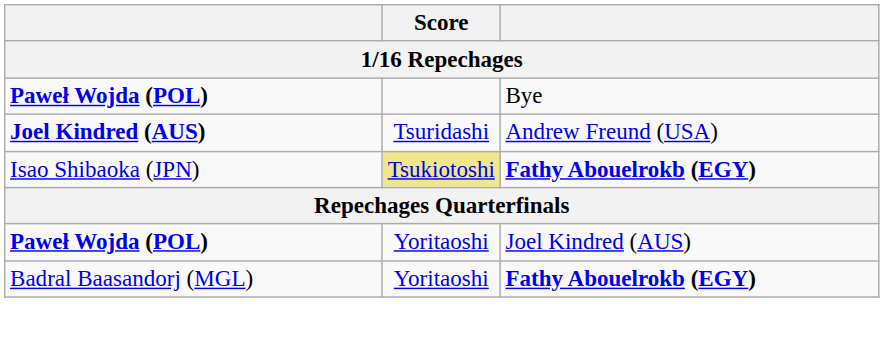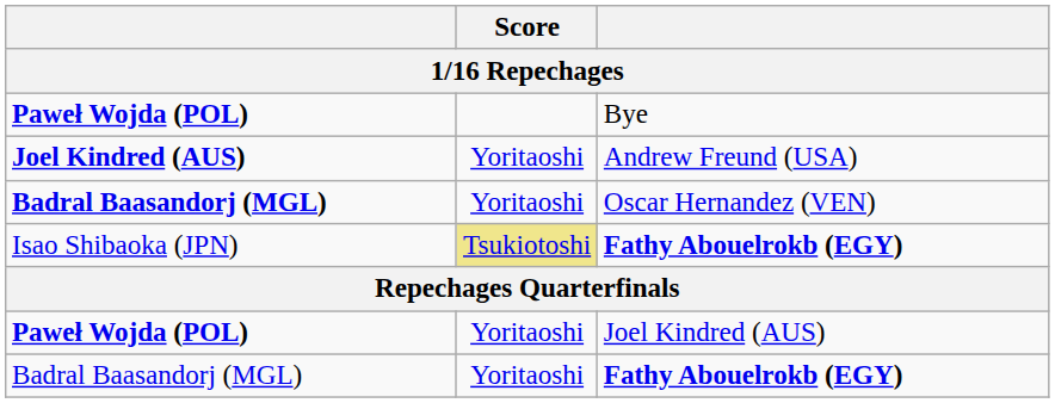Andrew Freund (USA) | Score: Tsuridashi -> Yoritaoshi
+ row: Badral Baasandorj (MGL) | Yoritaoshi | Oscar Hernandez (VEN)
